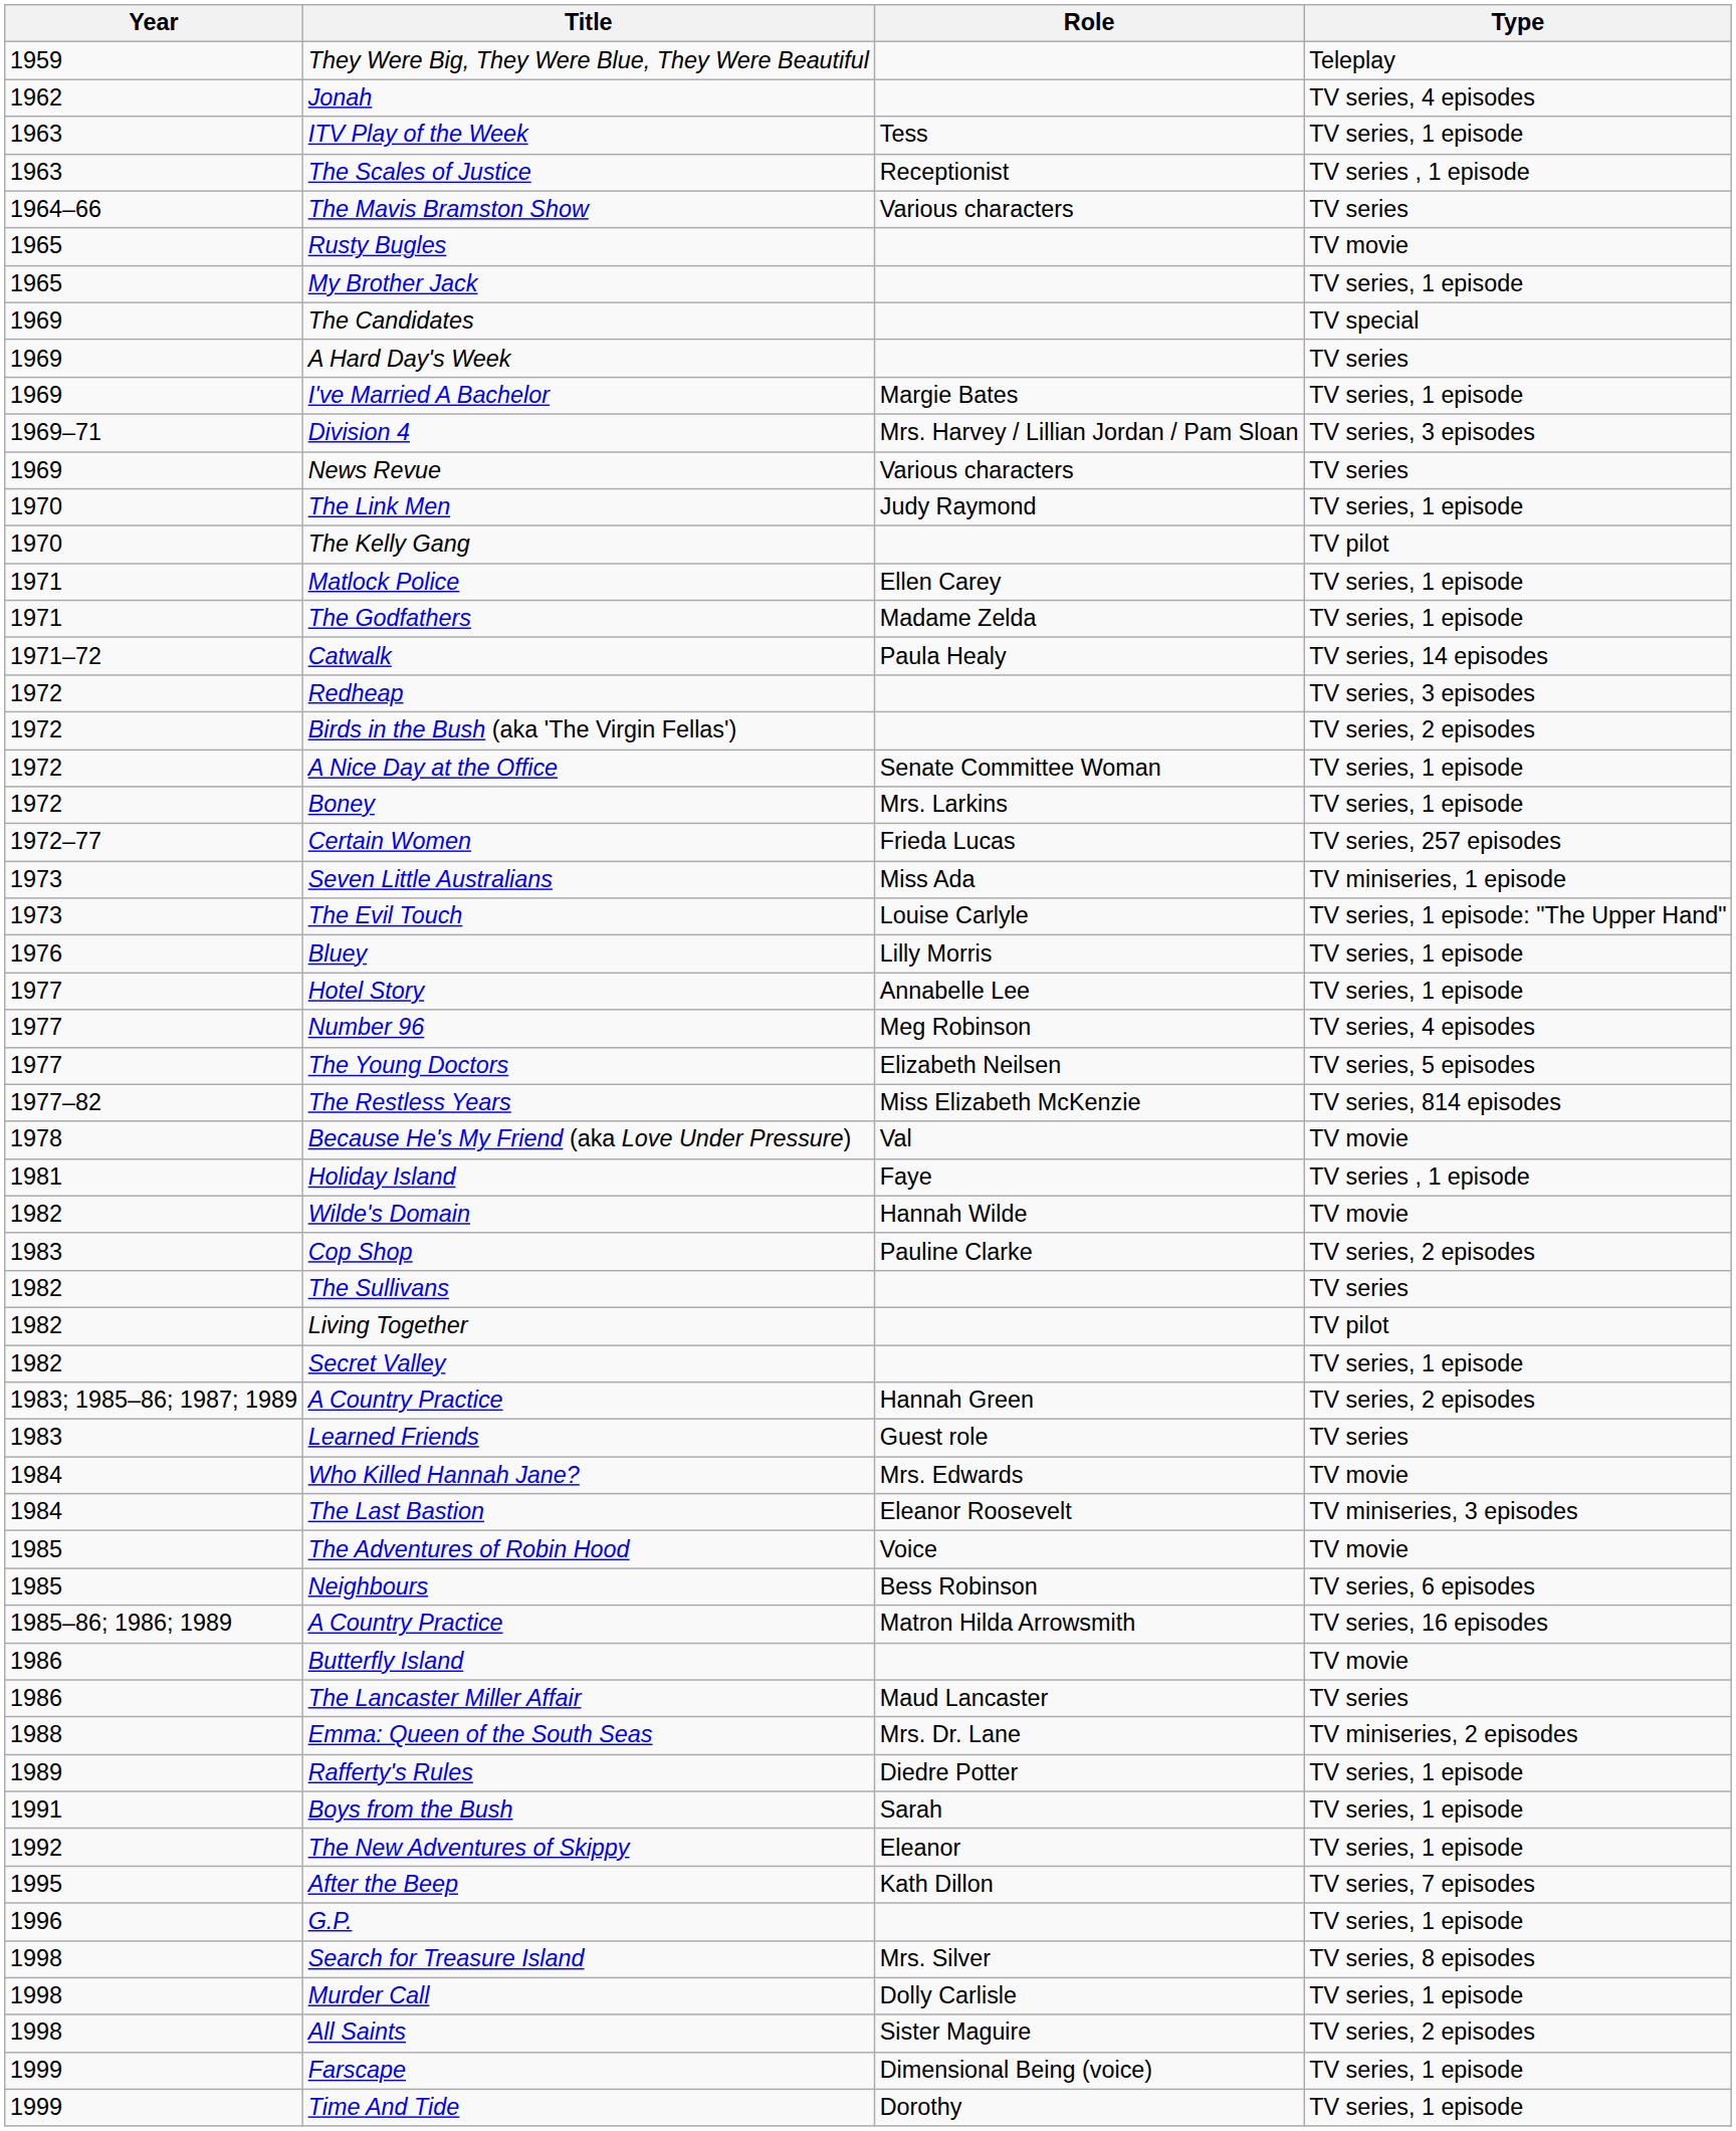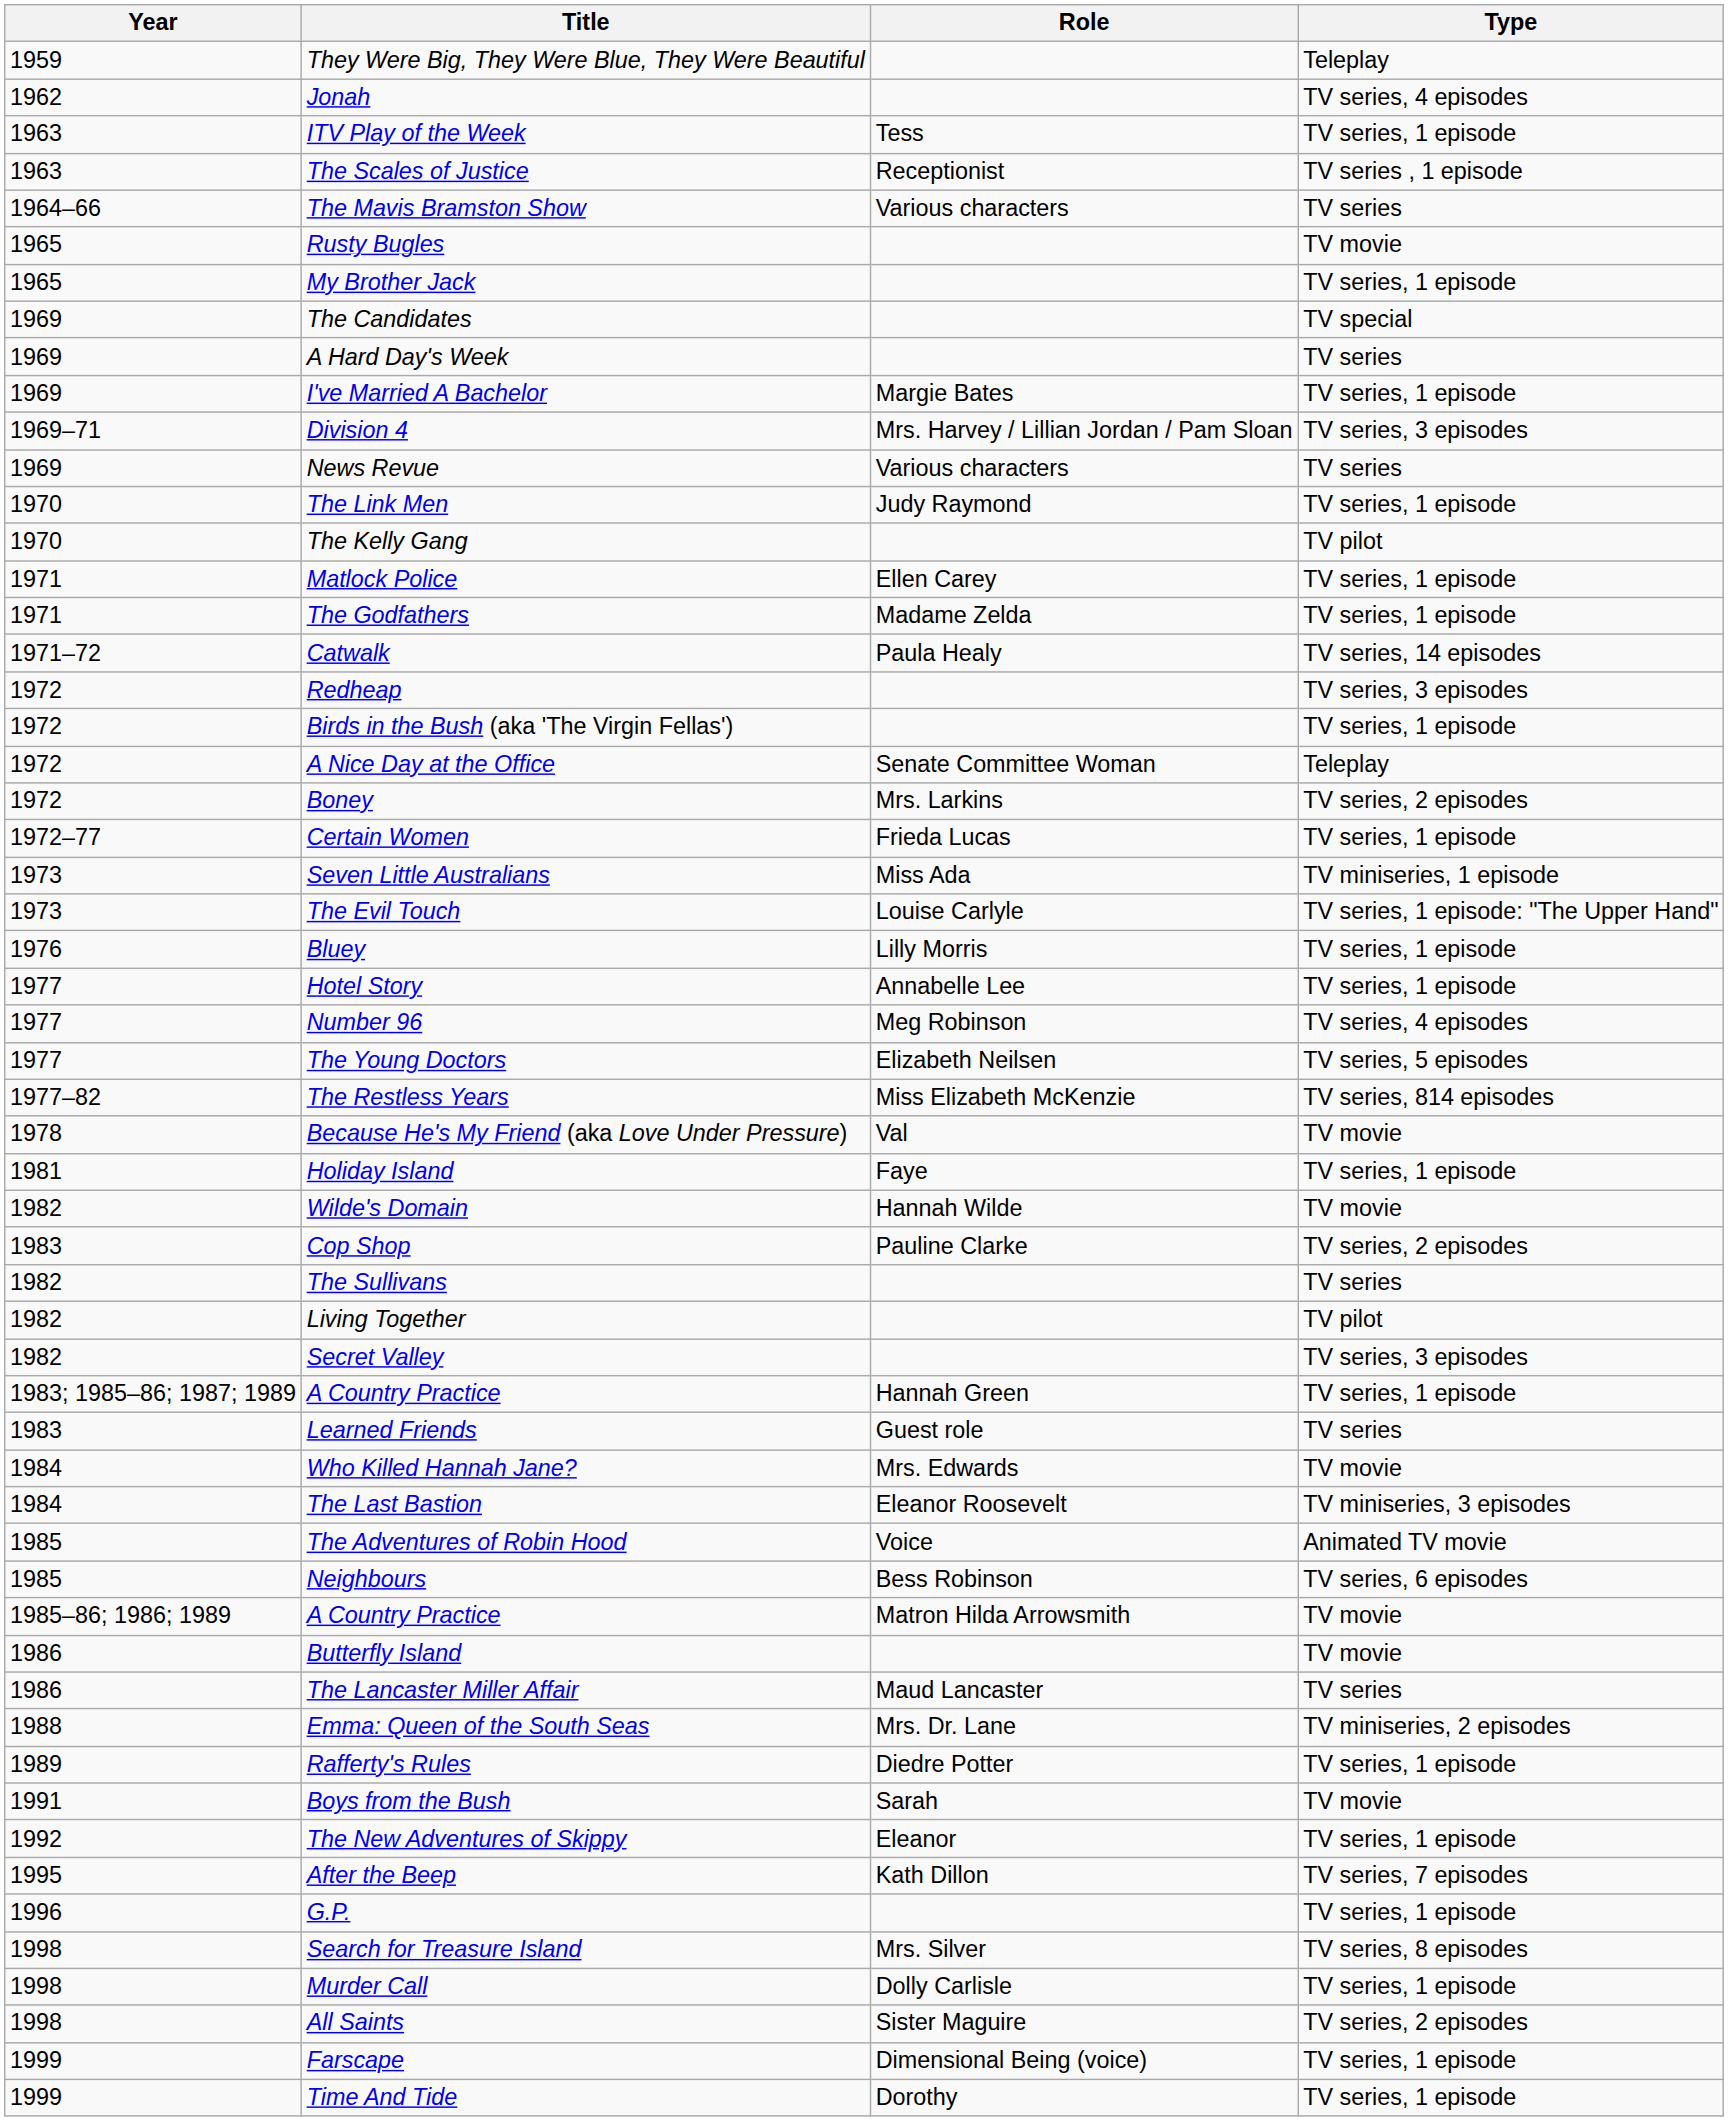Birds in the Bush (aka 'The Virgin Fellas') | Type: TV series, 2 episodes -> TV series, 1 episode
A Nice Day at the Office | Type: TV series, 1 episode -> Teleplay
Boney | Type: TV series, 1 episode -> TV series, 2 episodes
Certain Women | Type: TV series, 257 episodes -> TV series, 1 episode
Holiday Island | Type: TV series , 1 episode -> TV series, 1 episode
Secret Valley | Type: TV series, 1 episode -> TV series, 3 episodes
A Country Practice / Hannah Green | Type: TV series, 2 episodes -> TV series, 1 episode
The Adventures of Robin Hood | Type: TV movie -> Animated TV movie
A Country Practice / Matron Hilda Arrowsmith | Type: TV series, 16 episodes -> TV movie
Boys from the Bush | Type: TV series, 1 episode -> TV movie
